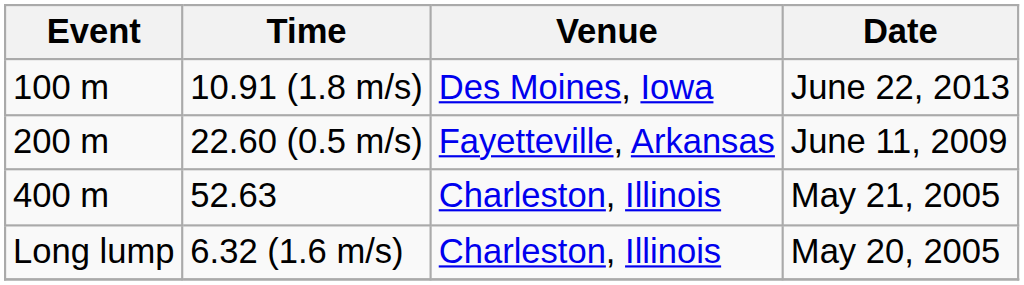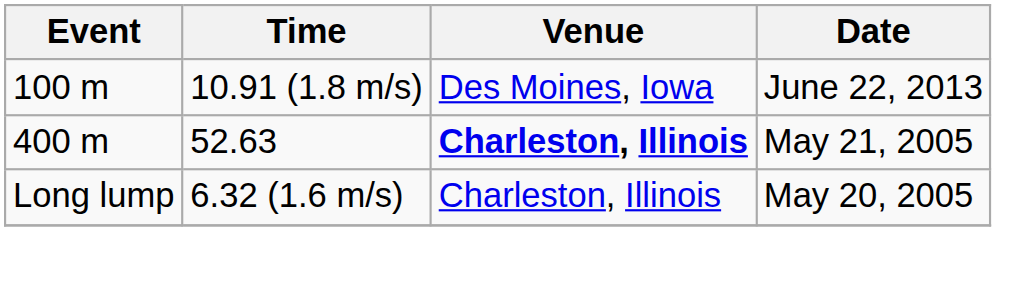- row: 200 m | 22.60 (0.5 m/s) | Fayetteville, Arkansas | June 11, 2009
52.63 | Venue: normal -> bold
